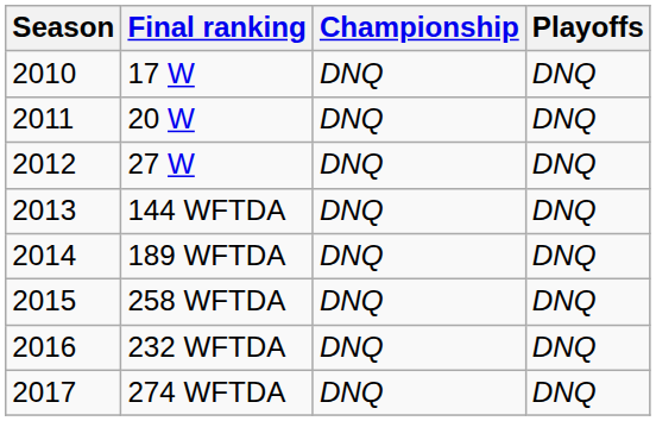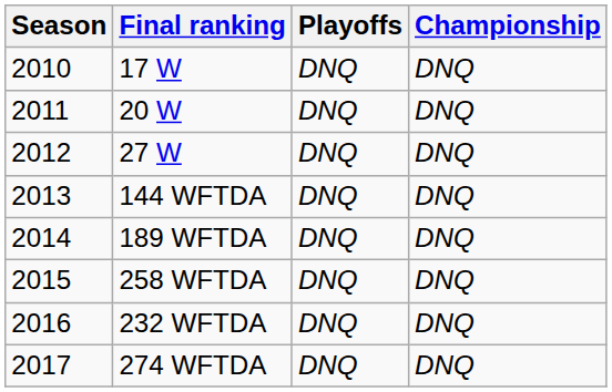columns swapped: Playoffs <-> Championship
